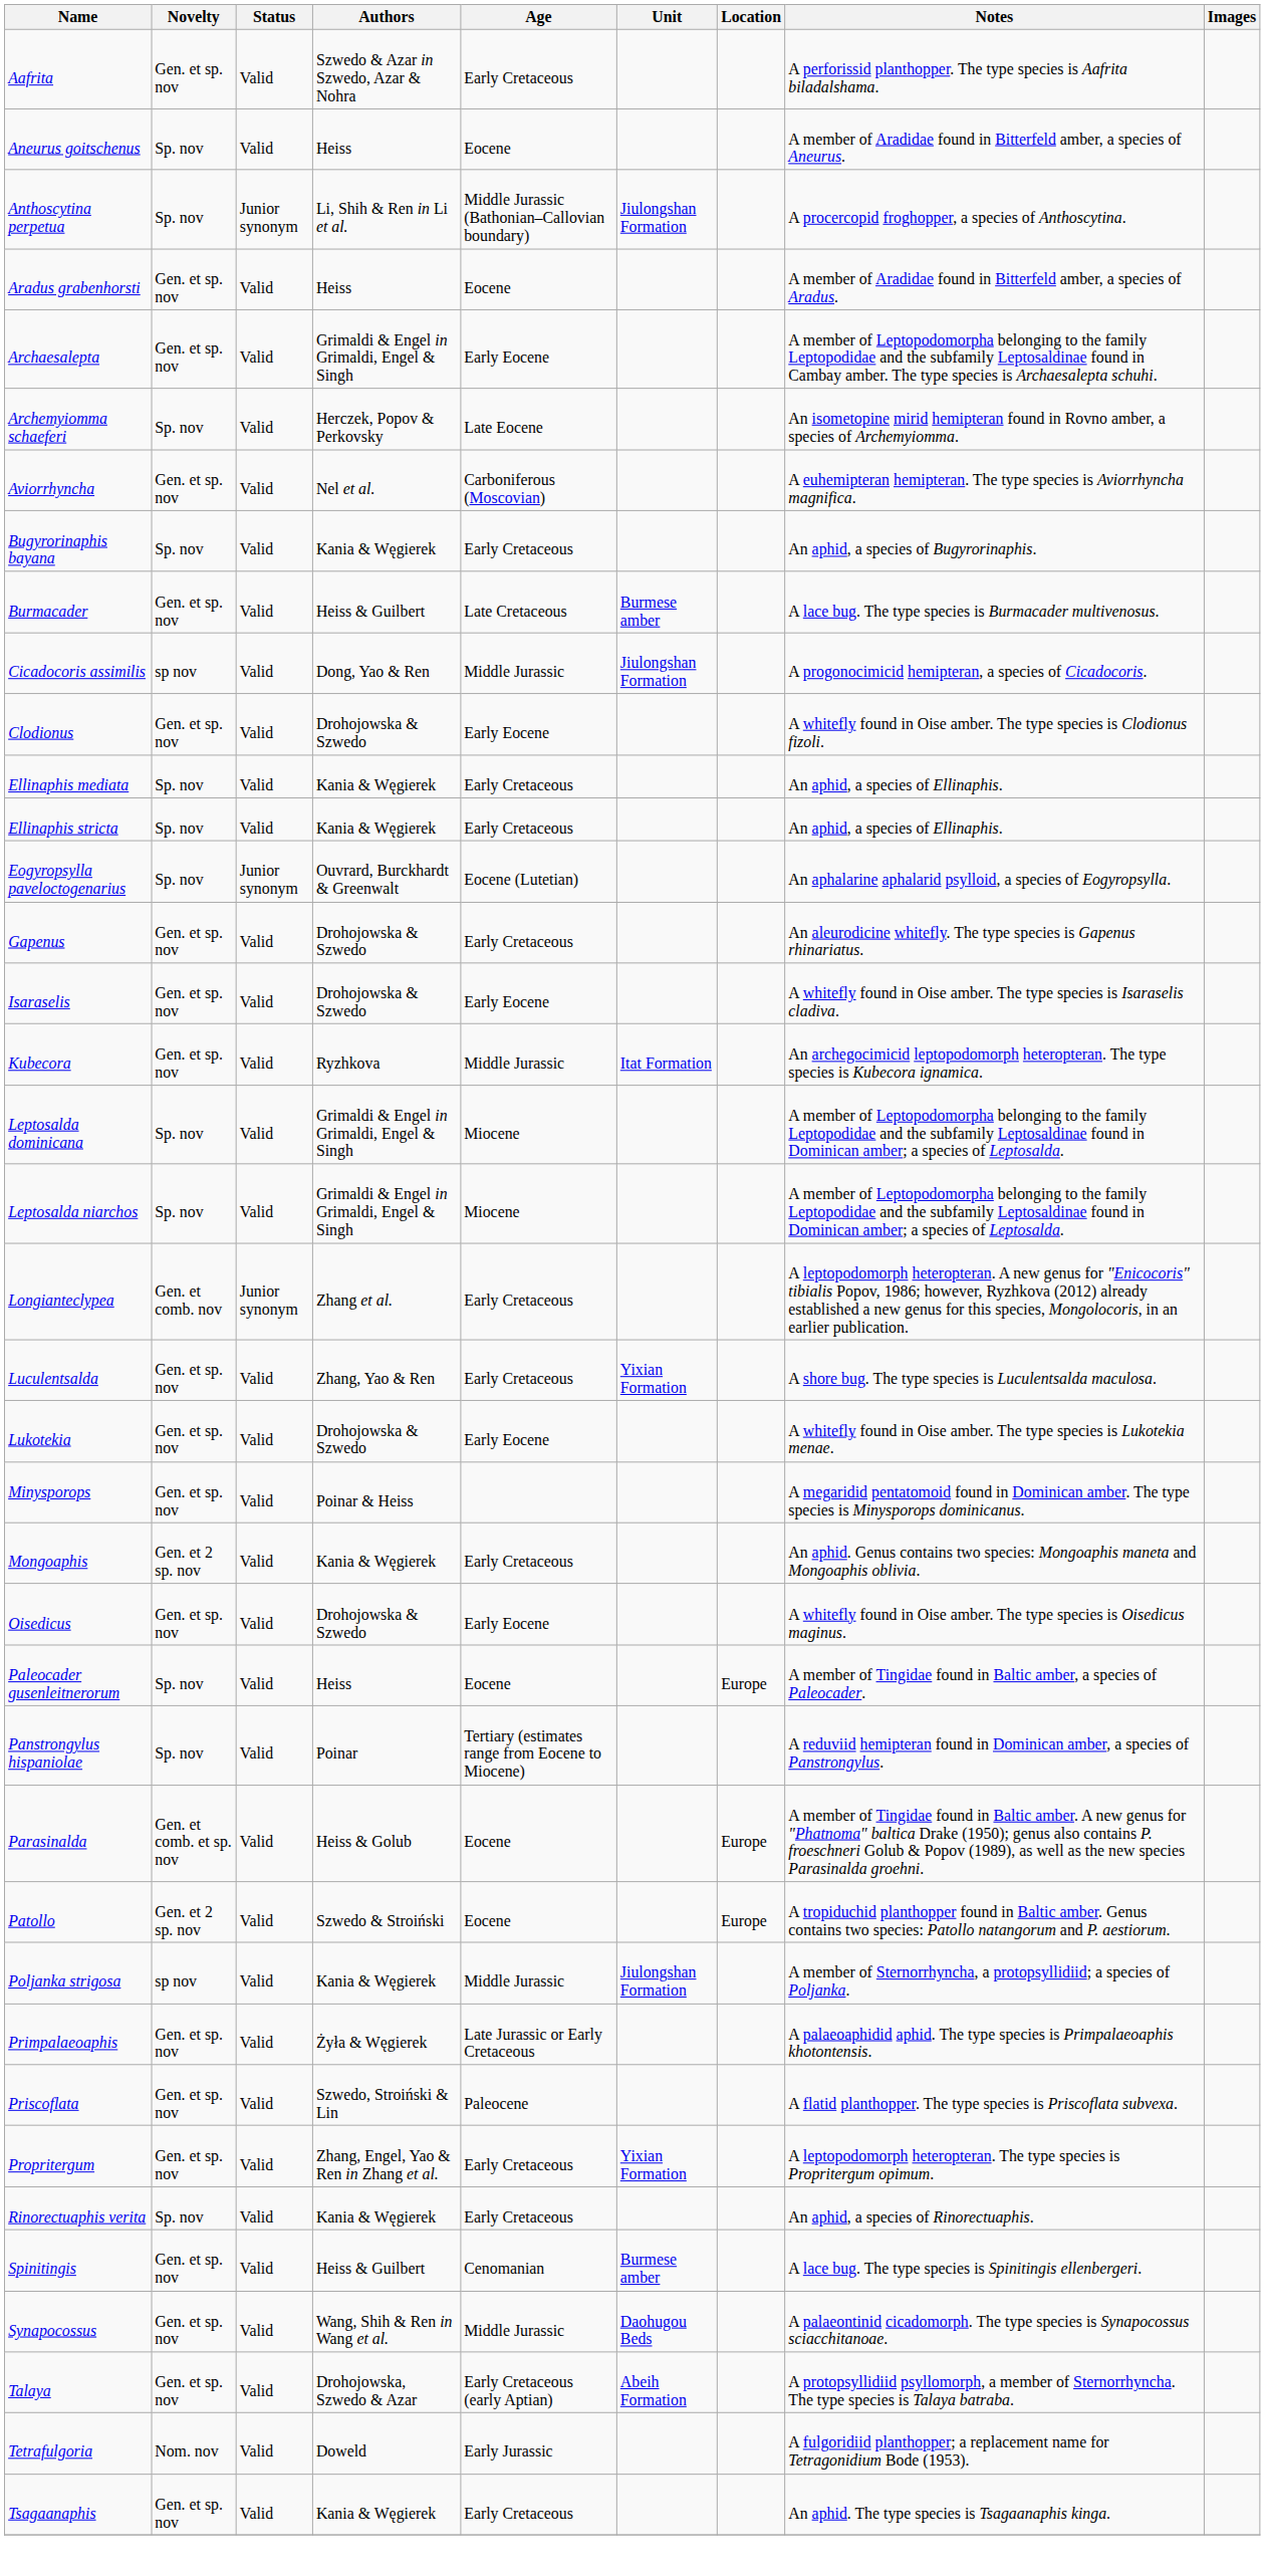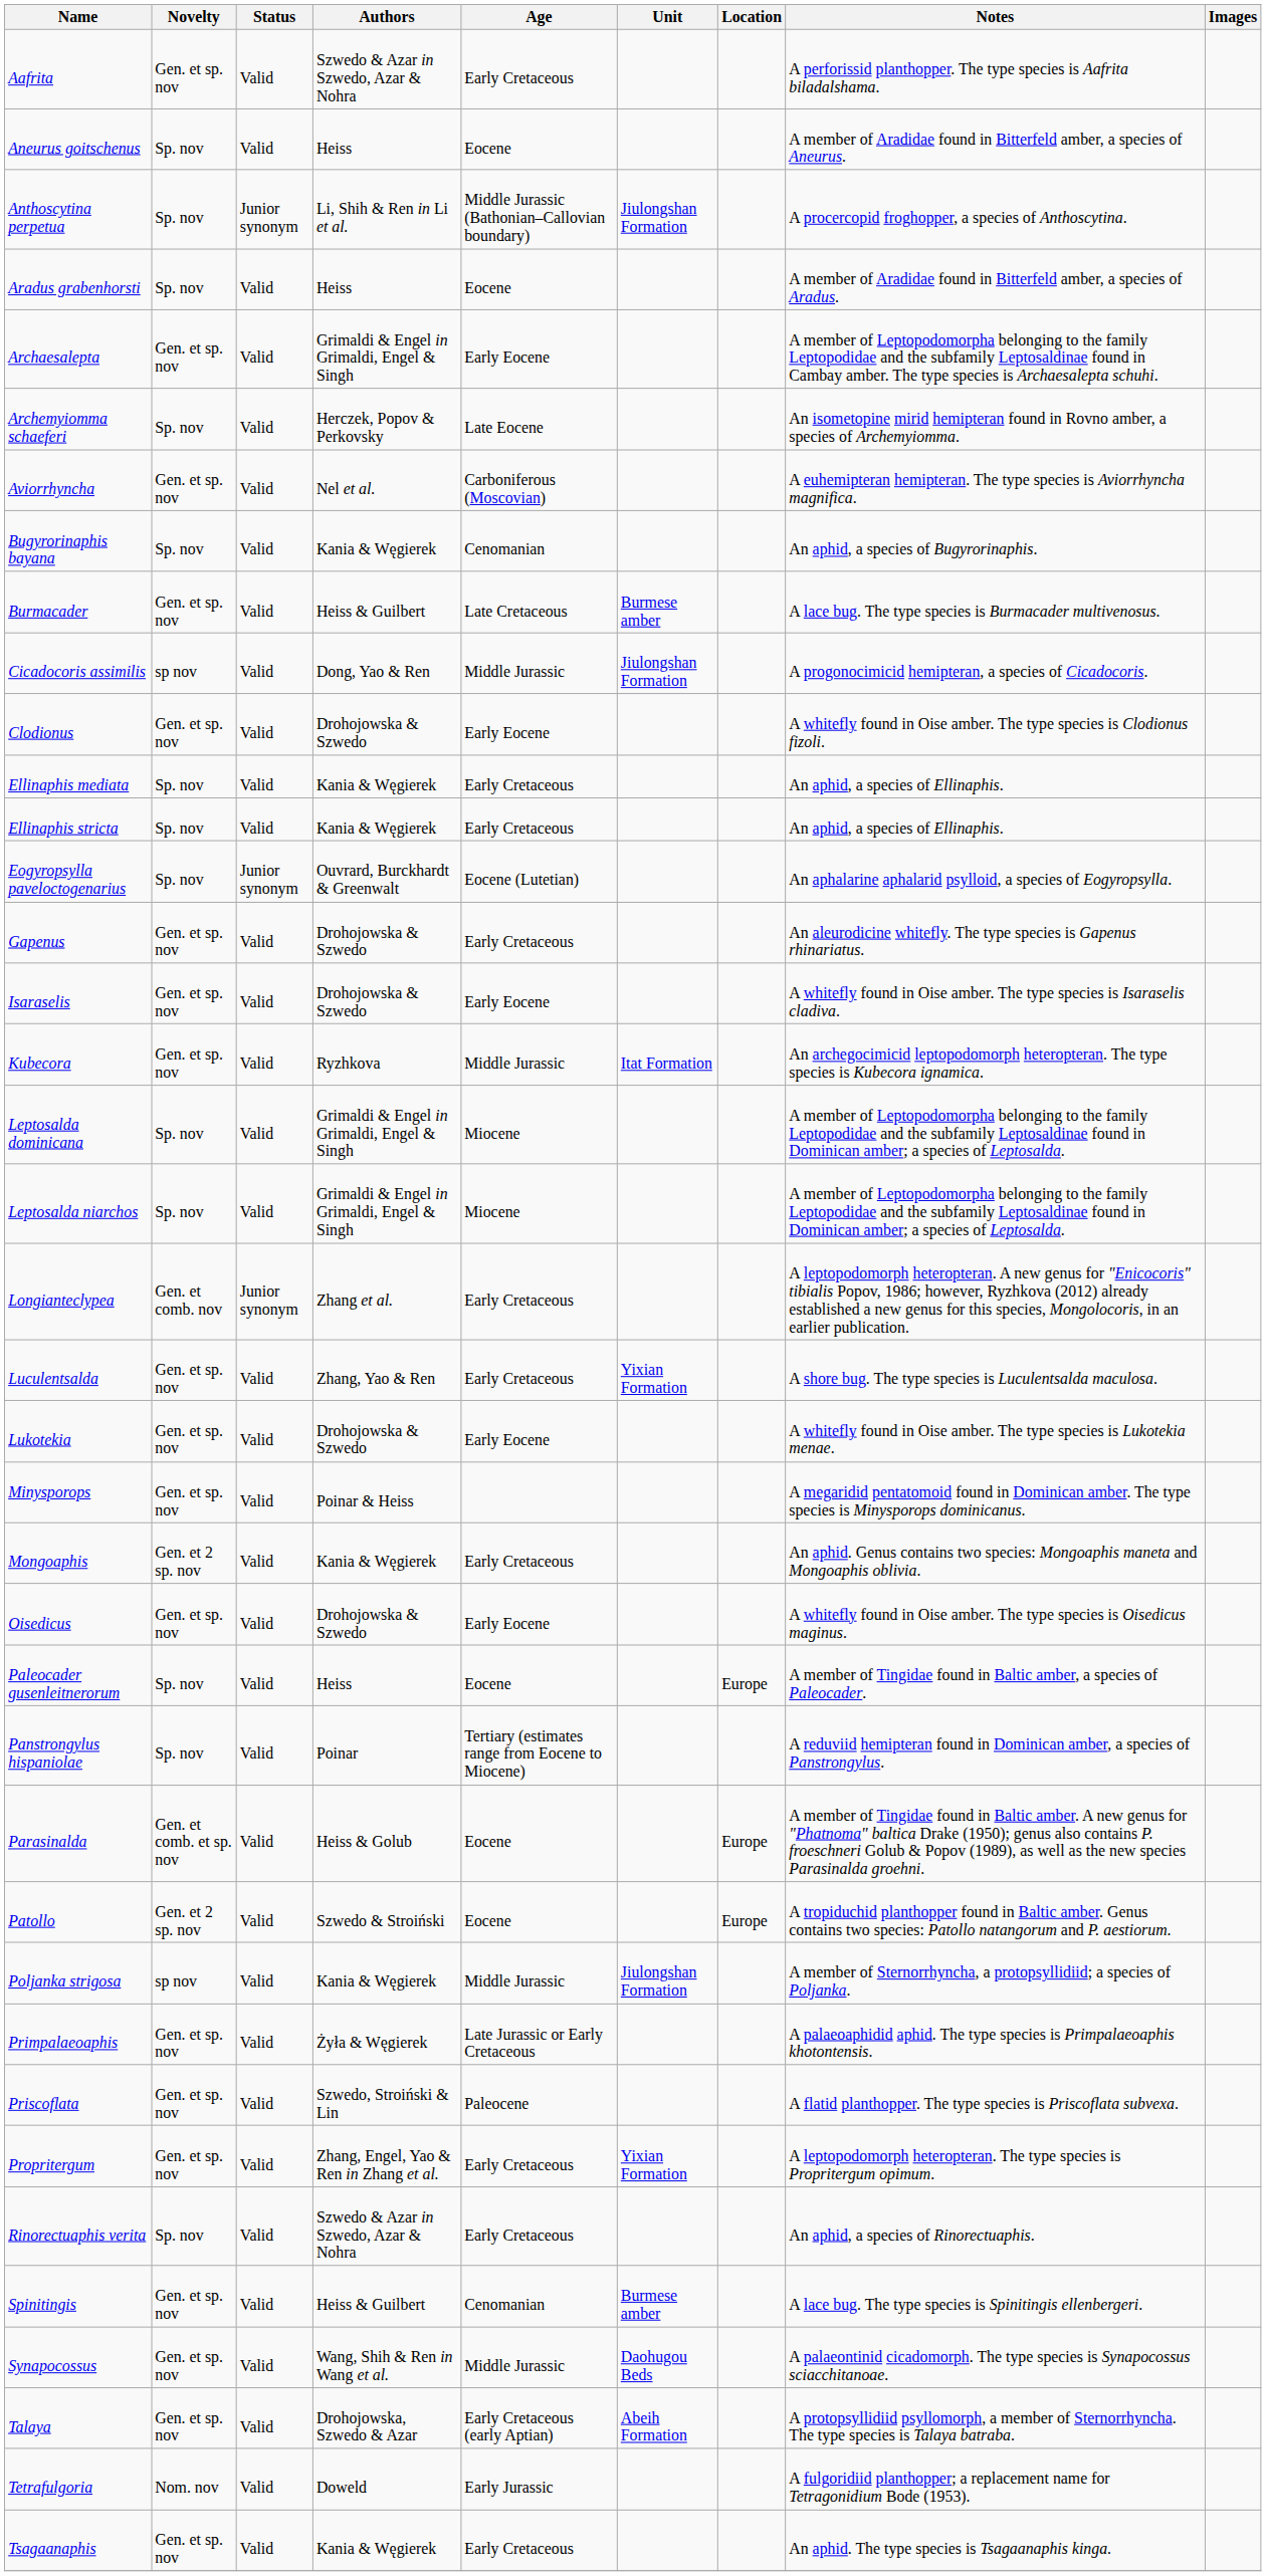Aradus grabenhorsti | Novelty: Gen. et sp. nov -> Sp. nov
Bugyrorinaphis bayana | Age: Early Cretaceous -> Cenomanian
Rinorectuaphis verita | Authors: Kania & Węgierek -> Szwedo & Azar in Szwedo, Azar & Nohra
